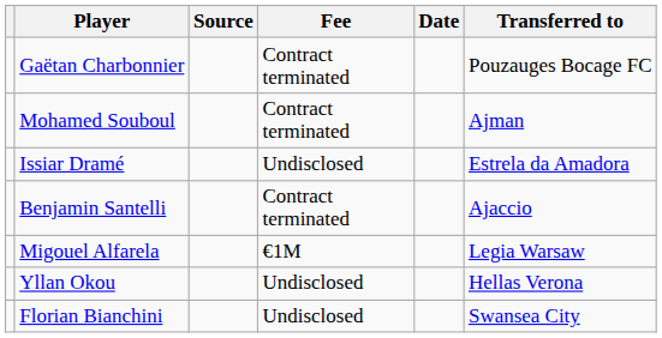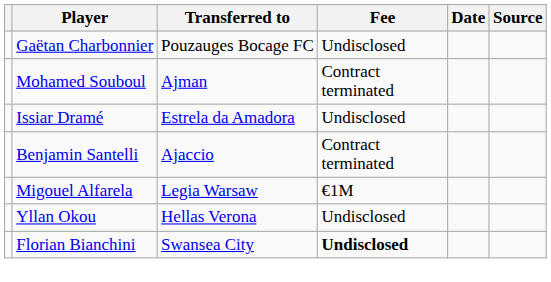columns swapped: Transferred to <-> Source
Gaëtan Charbonnier | Fee: Contract terminated -> Undisclosed
Florian Bianchini | Fee: normal -> bold
